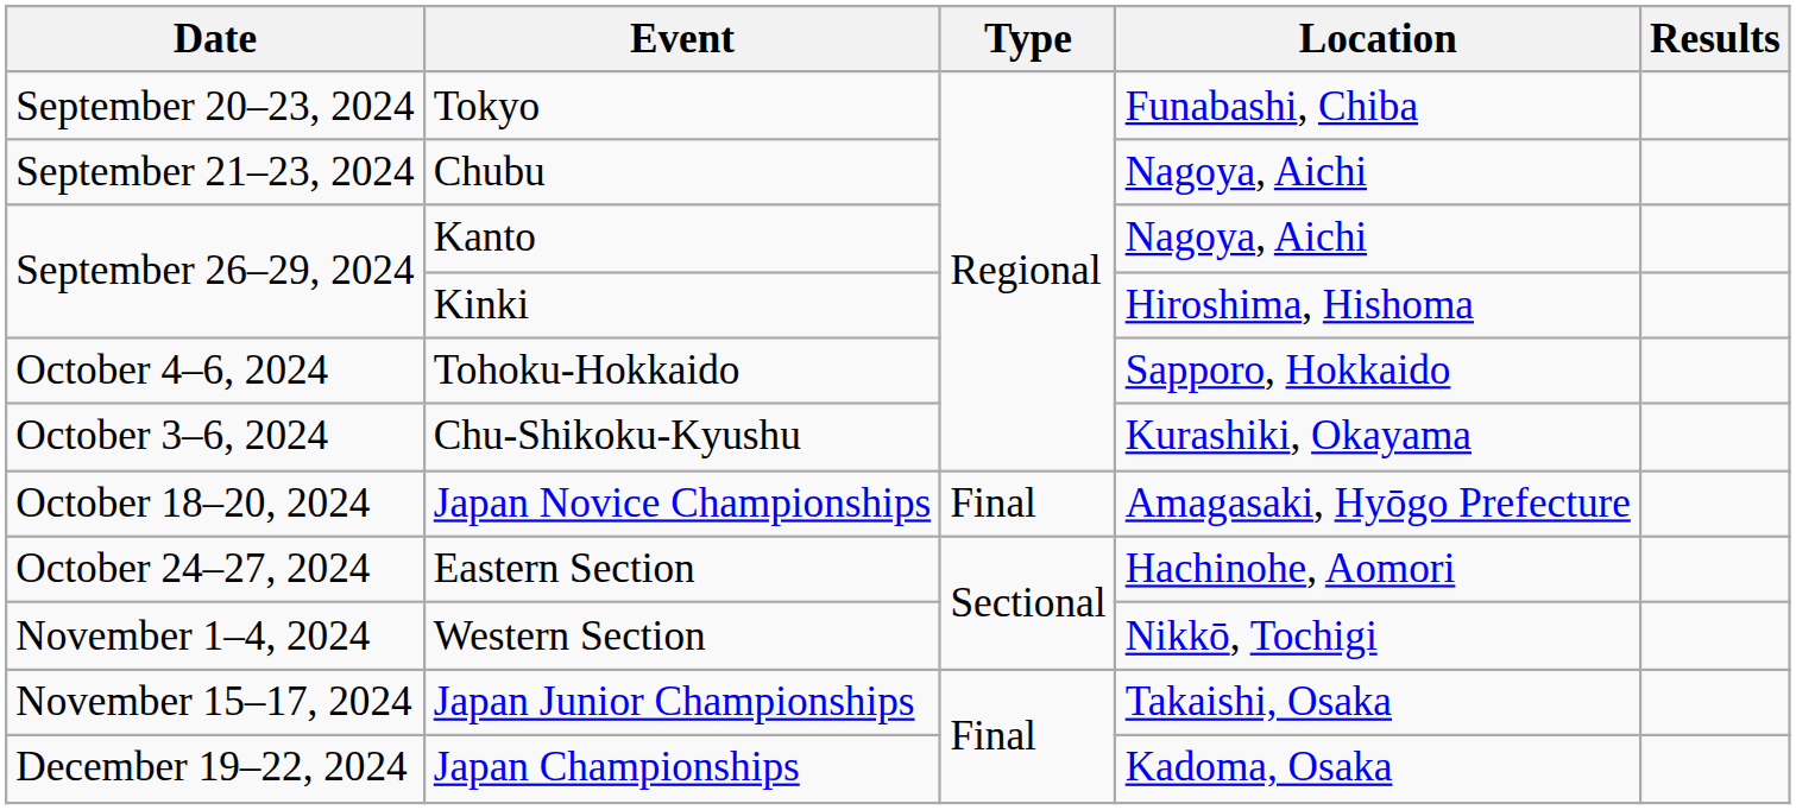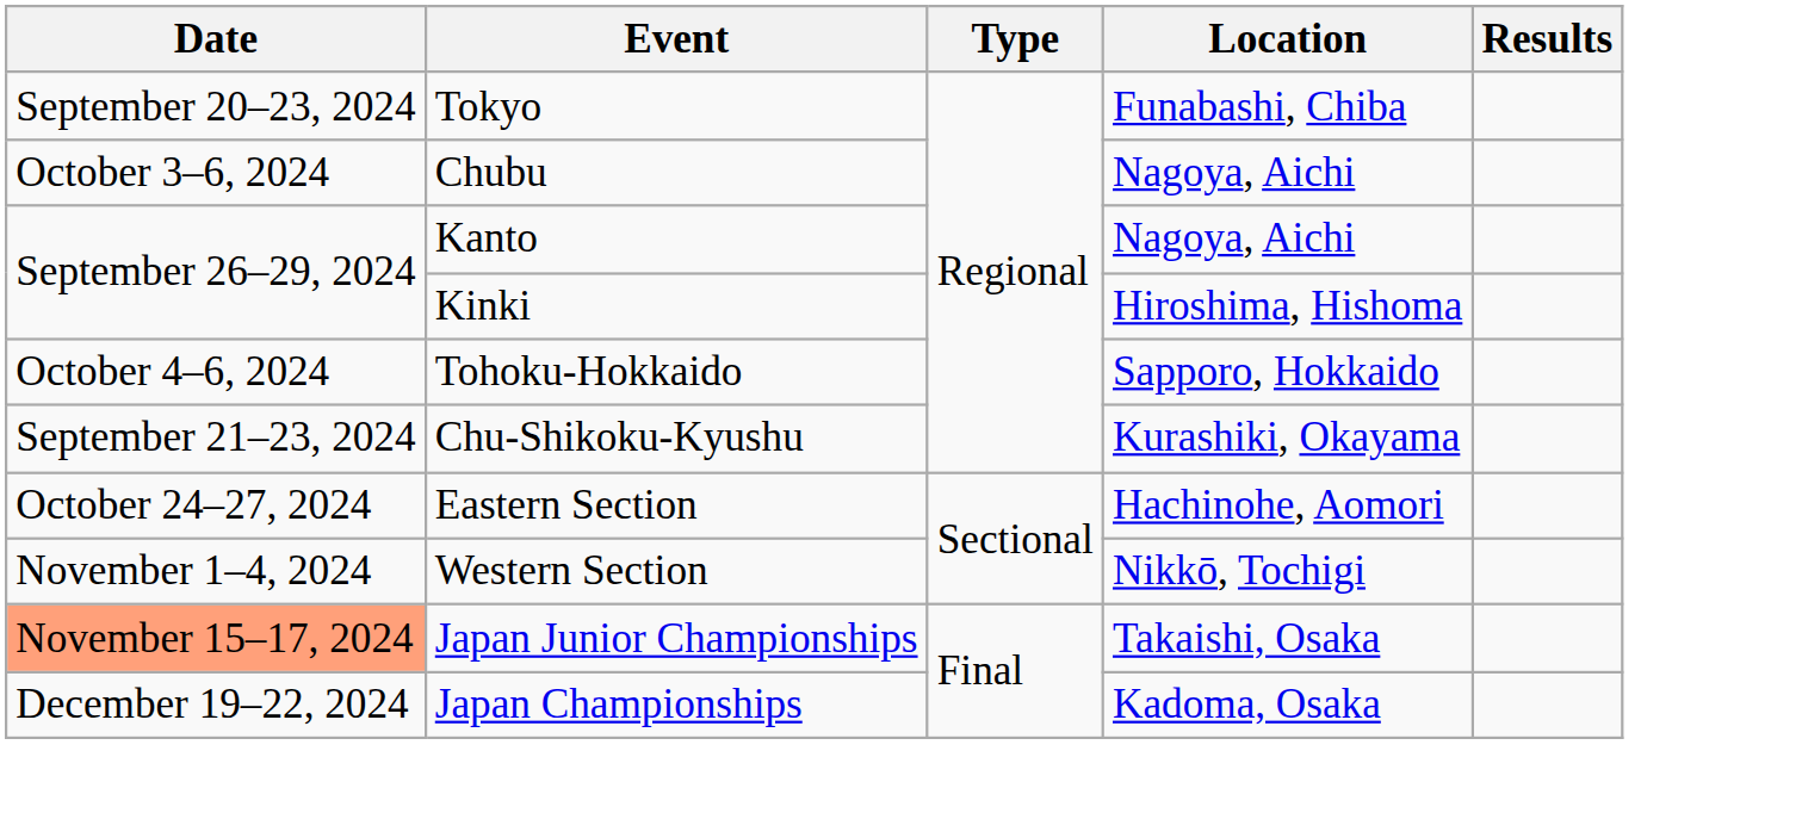Chubu | Date: September 21–23, 2024 -> October 3–6, 2024
Chu-Shikoku-Kyushu | Date: October 3–6, 2024 -> September 21–23, 2024
- row: October 18–20, 2024 | Japan Novice Championships | Final | Amagasaki, Hyōgo Prefecture
Japan Junior Championships | Date: no background -> lightsalmon background
